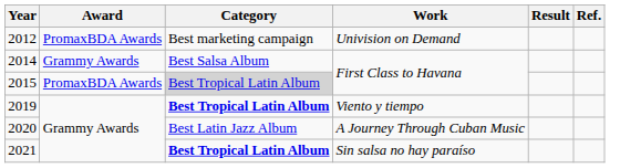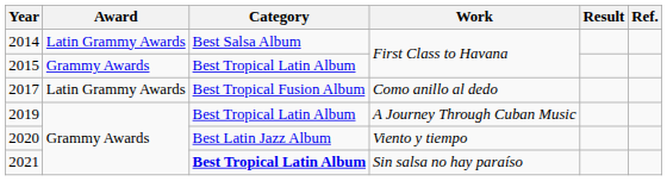- row: 2012 | PromaxBDA Awards | Best marketing campaign | Univision on Demand
2014 | Award: Grammy Awards -> Latin Grammy Awards
2015 | Award: PromaxBDA Awards -> Grammy Awards
2015 | Category: lightgrey background -> no background
+ row: 2017 | Latin Grammy Awards | Best Tropical Fusion Album | Como anillo al dedo
2019 | Category: bold -> normal
2019 | Work: Viento y tiempo -> A Journey Through Cuban Music
2020 | Work: A Journey Through Cuban Music -> Viento y tiempo
